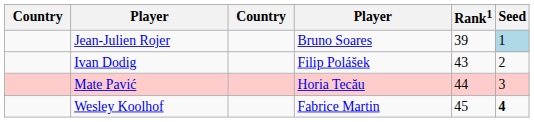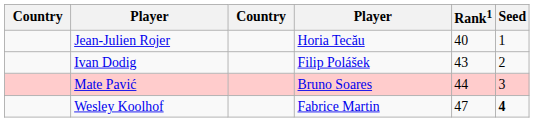Jean-Julien Rojer | column 4: Bruno Soares -> Horia Tecău
Jean-Julien Rojer | Rank1: 39 -> 40
Jean-Julien Rojer | Seed: lightblue background -> no background
Mate Pavić | column 4: Horia Tecău -> Bruno Soares
Wesley Koolhof | Rank1: 45 -> 47
